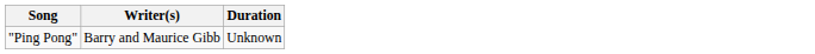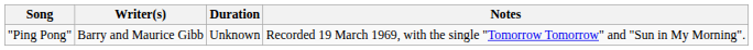+ column: Notes | Recorded 19 March 1969, with the single "Tomorrow Tomorrow" and "Sun in My Morning".
